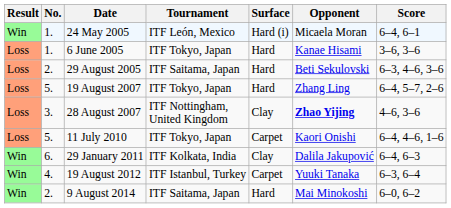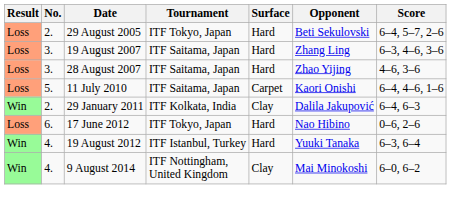- row: Win | 1. | 24 May 2005 | ITF León, Mexico | Hard (i) | Micaela Moran | 6–4, 6–1
- row: Loss | 1. | 6 June 2005 | ITF Tokyo, Japan | Hard | Kanae Hisami | 3–6, 3–6
29 August 2005 | Tournament: ITF Saitama, Japan -> ITF Tokyo, Japan
29 August 2005 | Score: 6–3, 4–6, 3–6 -> 6–4, 5–7, 2–6
19 August 2007 | No.: 5. -> 3.
19 August 2007 | Tournament: ITF Tokyo, Japan -> ITF Saitama, Japan
19 August 2007 | Score: 6–4, 5–7, 2–6 -> 6–3, 4–6, 3–6
28 August 2007 | Tournament: ITF Nottingham, United Kingdom -> ITF Saitama, Japan
28 August 2007 | Surface: Clay -> Hard
28 August 2007 | Opponent: bold -> normal
11 July 2010 | Tournament: ITF Tokyo, Japan -> ITF Saitama, Japan
29 January 2011 | No.: 6. -> 2.
+ row: Loss | 6. | 17 June 2012 | ITF Tokyo, Japan | Hard | Nao Hibino | 0–6, 2–6
19 August 2012 | Surface: Carpet -> Hard
9 August 2014 | No.: 2. -> 4.
9 August 2014 | Tournament: ITF Saitama, Japan -> ITF Nottingham, United Kingdom
9 August 2014 | Surface: Hard -> Clay
